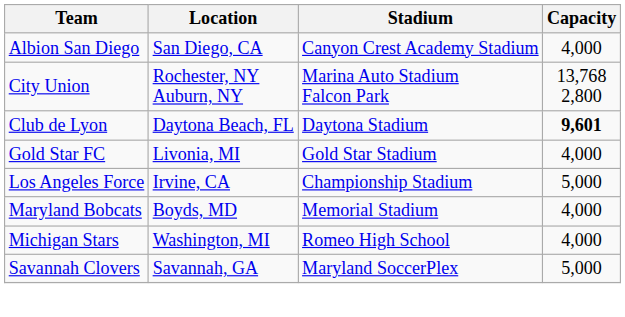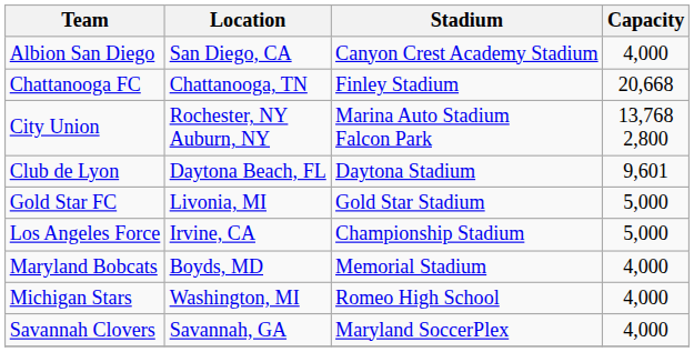+ row: Chattanooga FC | Chattanooga, TN | Finley Stadium | 20,668
Club de Lyon | Capacity: bold -> normal
Gold Star FC | Capacity: 4,000 -> 5,000
Savannah Clovers | Capacity: 5,000 -> 4,000
